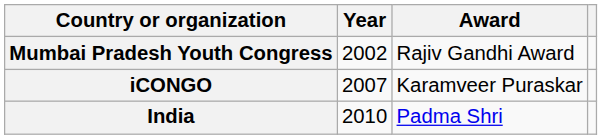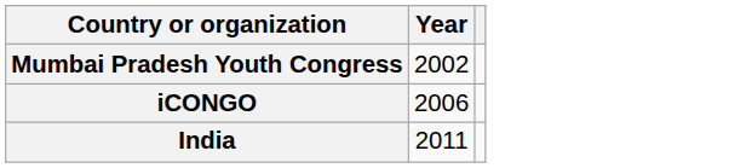- column: Award | Rajiv Gandhi Award | Karamveer Puraskar | Padma Shri
iCONGO | Year: 2007 -> 2006
India | Year: 2010 -> 2011
